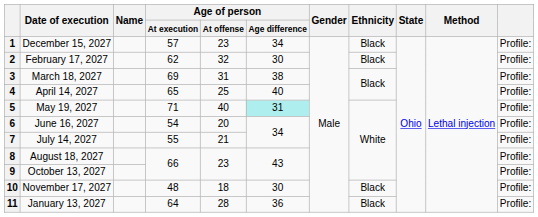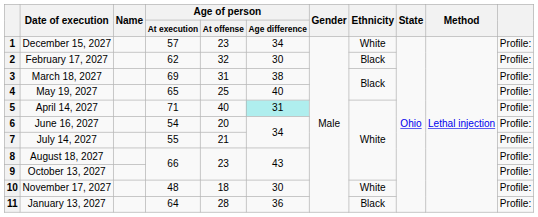1 | Ethnicity: Black -> White
4 | Date of execution: April 14, 2027 -> May 19, 2027
5 | Date of execution: May 19, 2027 -> April 14, 2027
10 | Ethnicity: Black -> White
